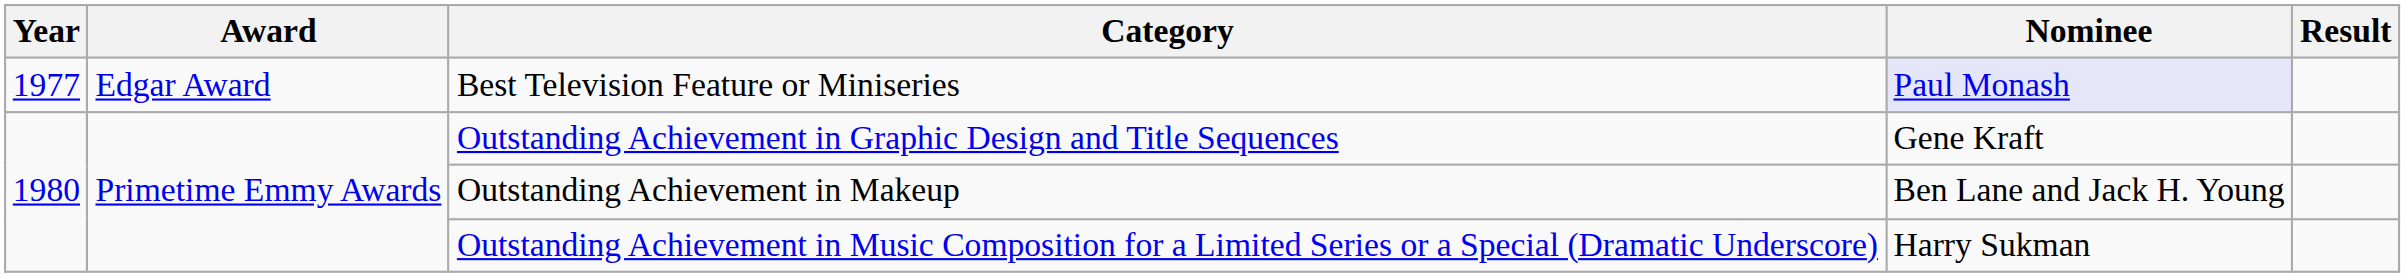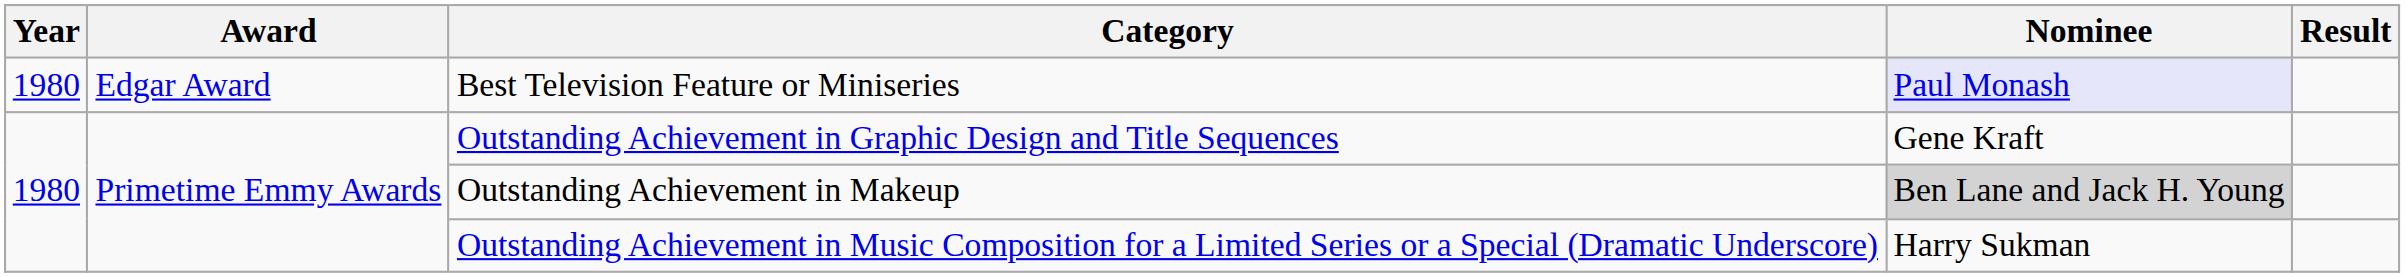Best Television Feature or Miniseries | Year: 1977 -> 1980
Outstanding Achievement in Makeup | Nominee: no background -> lightgrey background
